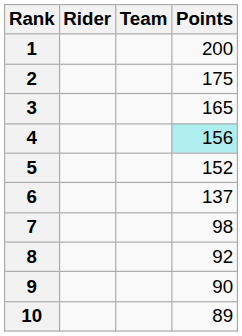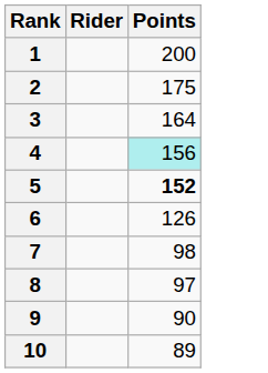- column: Team
3 | Points: 165 -> 164
5 | Points: normal -> bold
6 | Points: 137 -> 126
8 | Points: 92 -> 97
